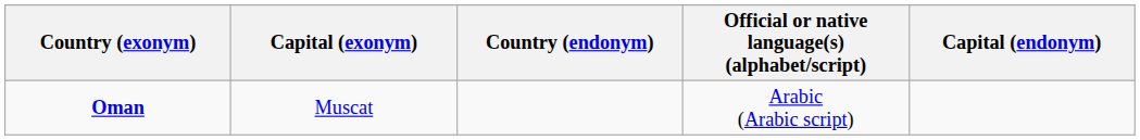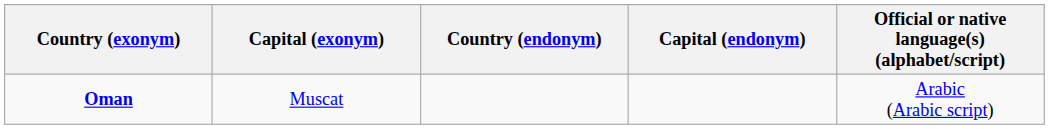columns swapped: Capital (endonym) <-> Official or native language(s) (alphabet/script)
